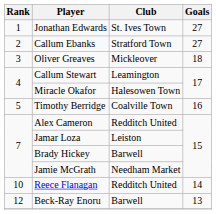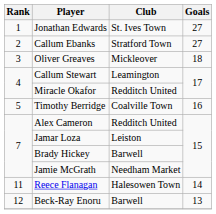Miracle Okafor | Club: Halesowen Town -> Redditch United
Reece Flanagan | Rank: 10 -> 11
Reece Flanagan | Club: Redditch United -> Halesowen Town
